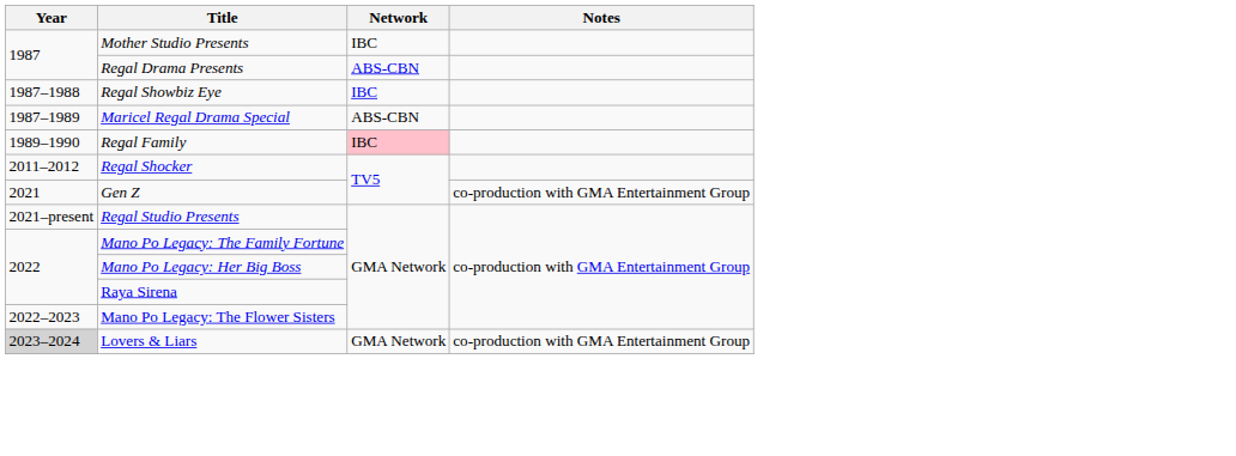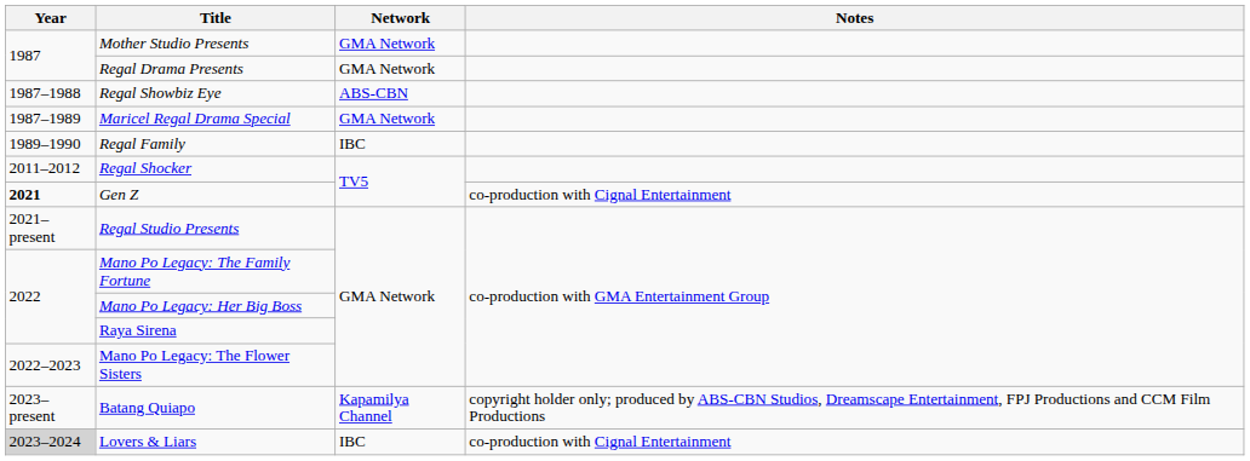Mother Studio Presents | Network: IBC -> GMA Network
Regal Drama Presents | Network: ABS-CBN -> GMA Network
Regal Showbiz Eye | Network: IBC -> ABS-CBN
Maricel Regal Drama Special | Network: ABS-CBN -> GMA Network
Regal Family | Network: pink background -> no background
Gen Z | Year: normal -> bold
Gen Z | Notes: co-production with GMA Entertainment Group -> co-production with Cignal Entertainment
+ row: 2023–present | Batang Quiapo | Kapamilya Channel | copyright holder only; produced by ABS-CBN Studios, Dreamscape Entertainment, FPJ Productions and CCM Film Productions
Lovers & Liars | Network: GMA Network -> IBC
Lovers & Liars | Notes: co-production with GMA Entertainment Group -> co-production with Cignal Entertainment
